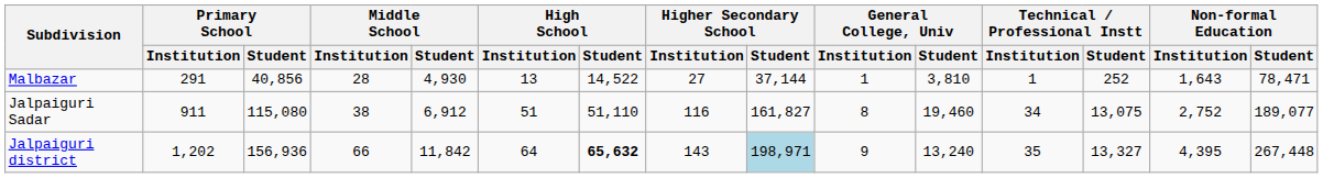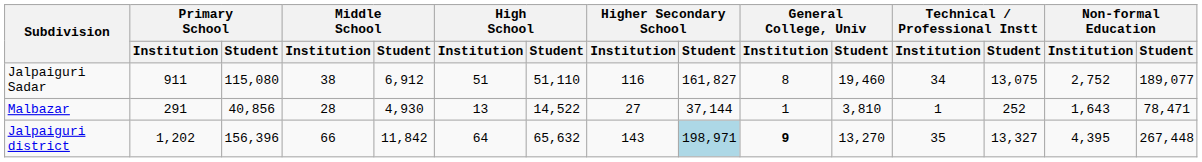rows swapped: Jalpaiguri Sadar <-> Malbazar
Jalpaiguri district | Primary School / Student: 156,936 -> 156,396
Jalpaiguri district | High School / Student: bold -> normal
Jalpaiguri district | General College, Univ / Institution: normal -> bold
Jalpaiguri district | General College, Univ / Student: 13,240 -> 13,270
